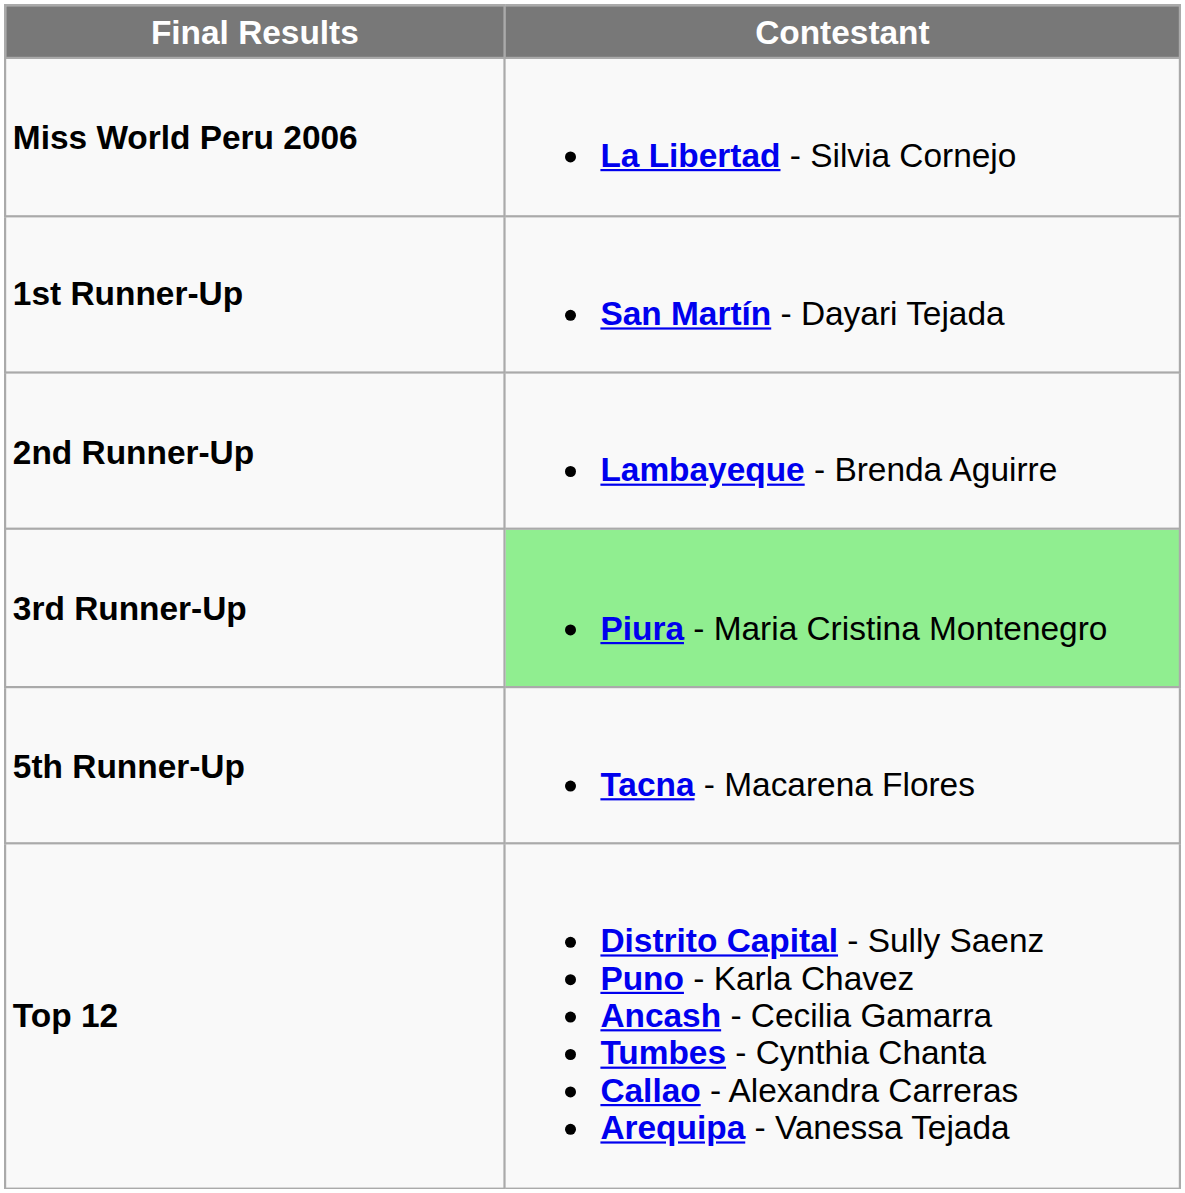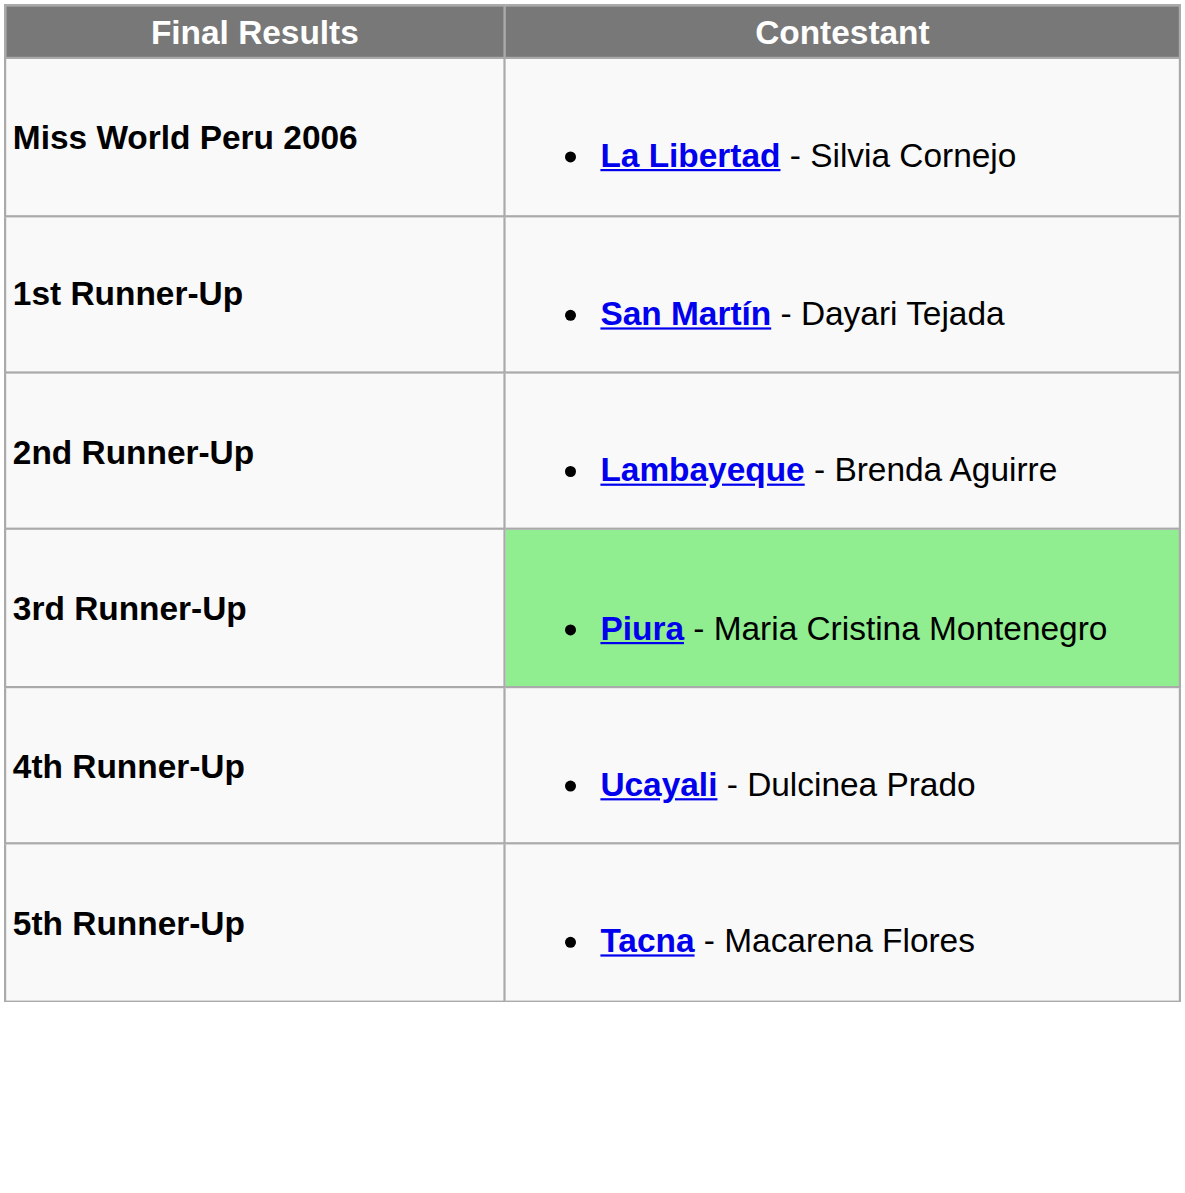+ row: 4th Runner-Up | Ucayali - Dulcinea Prado
- row: Top 12 | Distrito Capital - Sully Saenz Puno - Karla Chavez Ancash - Cecilia Gamarra Tumbes - Cynthia Chanta Callao - Alexandra Carreras Arequipa - Vanessa Tejada
